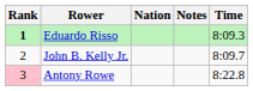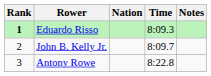columns swapped: Time <-> Notes
Antony Rowe | Rank: pink background -> no background
